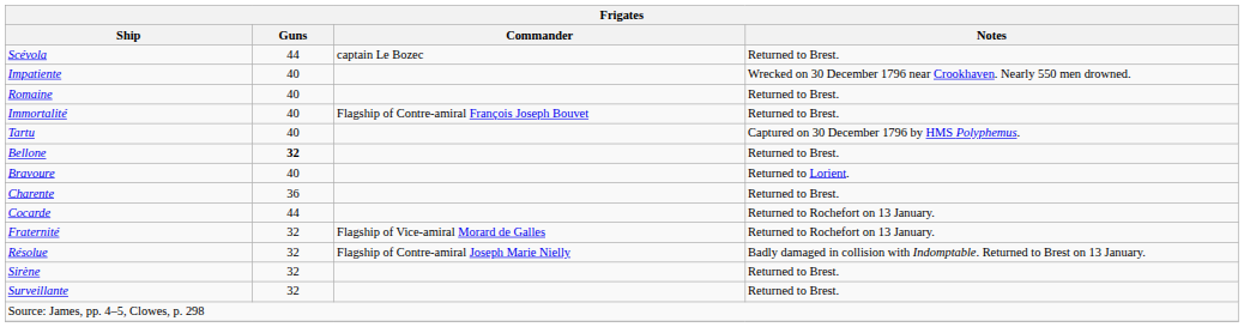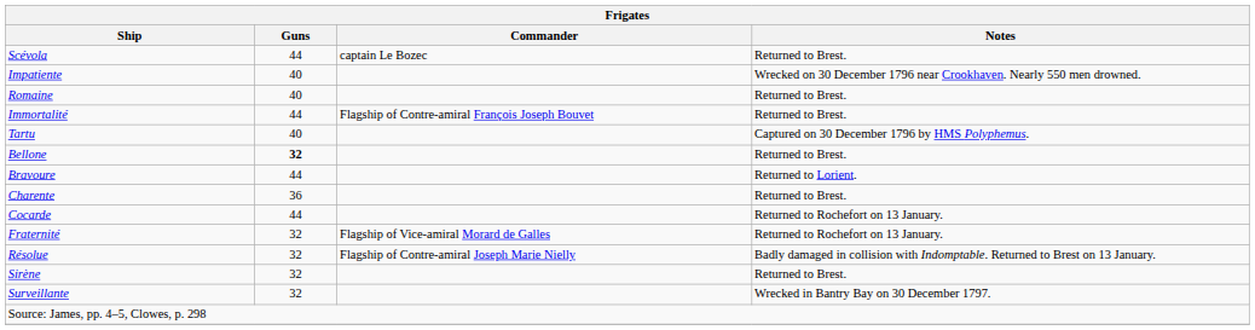Immortalité | Guns: 40 -> 44
Bravoure | Guns: 40 -> 44
Surveillante | Notes: Returned to Brest. -> Wrecked in Bantry Bay on 30 December 1797.
